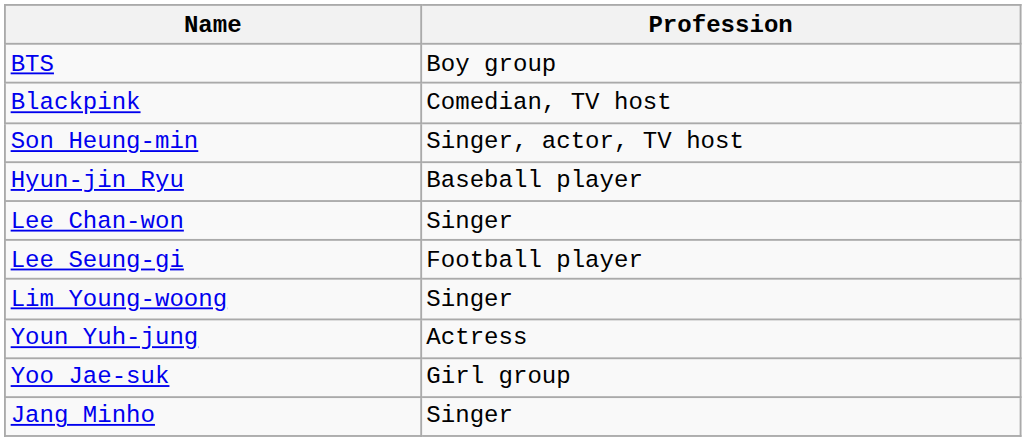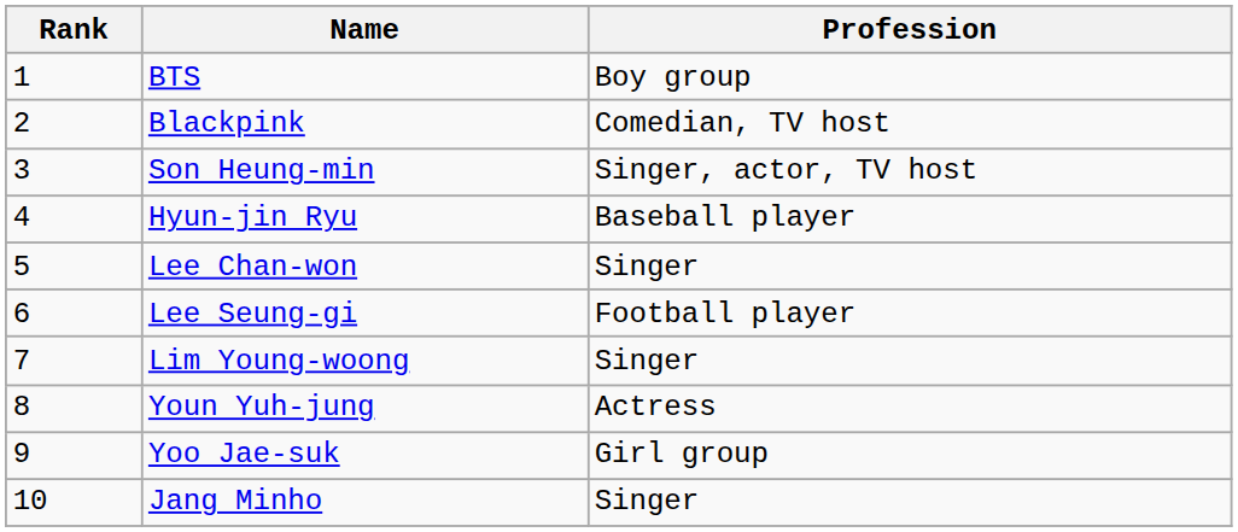+ column: Rank | 1 | 2 | 3 | 4 | 5 | 6 | 7 | 8 | 9 | 10
